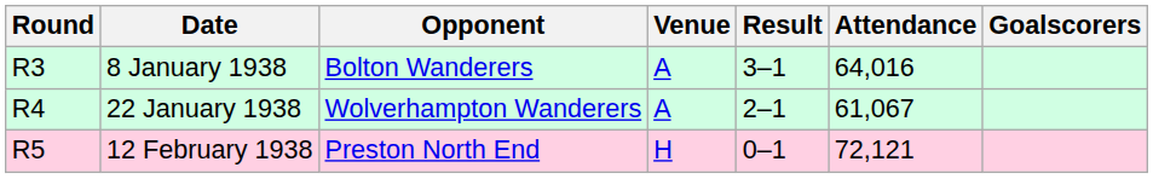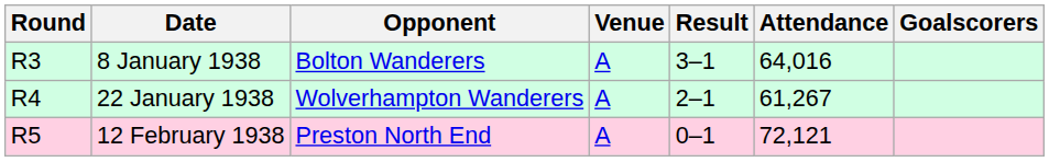22 January 1938 | Attendance: 61,067 -> 61,267
12 February 1938 | Venue: H -> A
